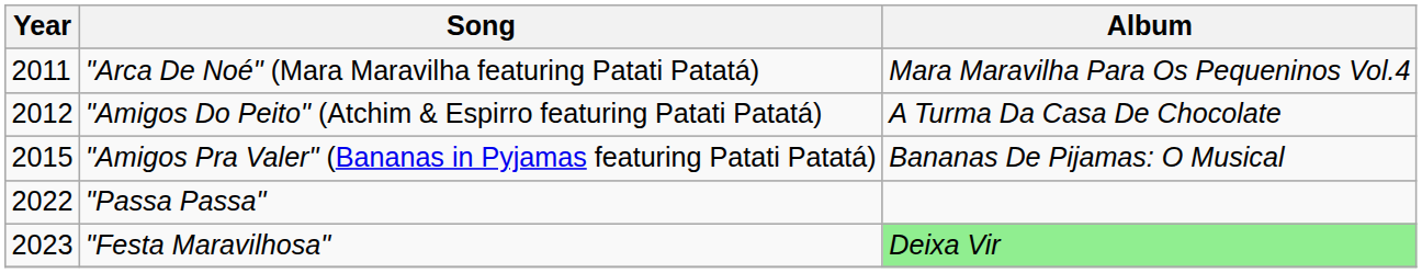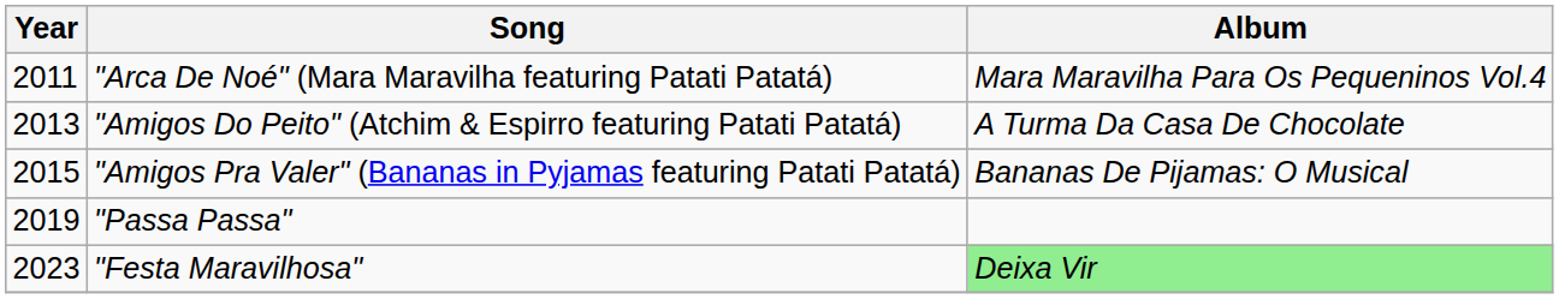"Amigos Do Peito" (Atchim & Espirro featuring Patati Patatá) | Year: 2012 -> 2013
"Passa Passa" | Year: 2022 -> 2019
